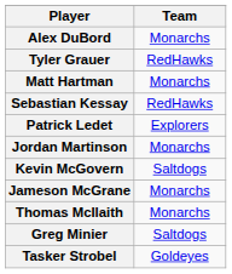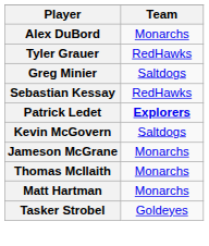rows swapped: Matt Hartman <-> Greg Minier
Patrick Ledet | Team: normal -> bold
- row: Jordan Martinson | Monarchs
